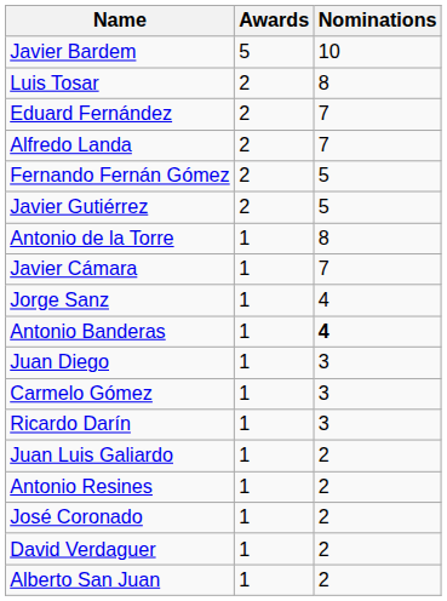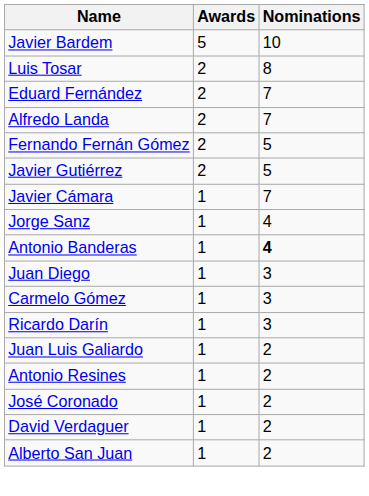- row: Antonio de la Torre | 1 | 8
